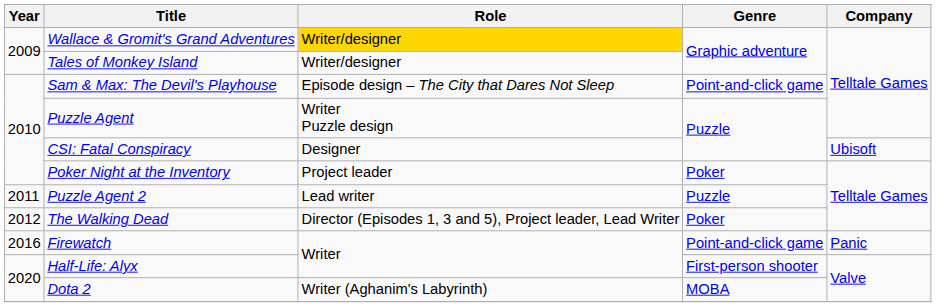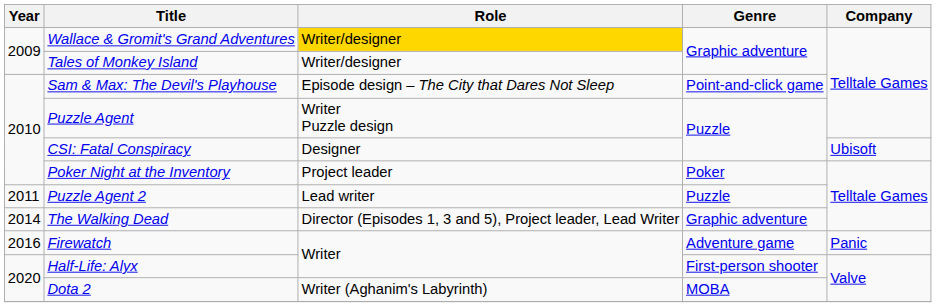The Walking Dead | Year: 2012 -> 2014
The Walking Dead | Genre: Poker -> Graphic adventure
Firewatch | Genre: Point-and-click game -> Adventure game
